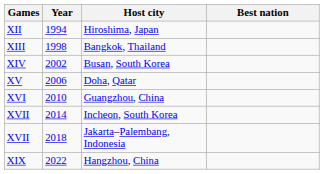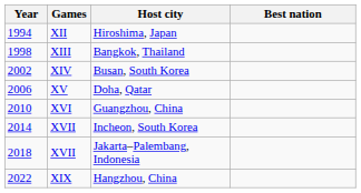columns swapped: Games <-> Year
